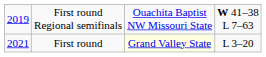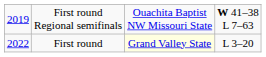First round | column 1: 2021 -> 2022
